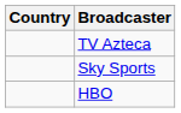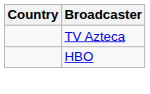- row: Sky Sports
